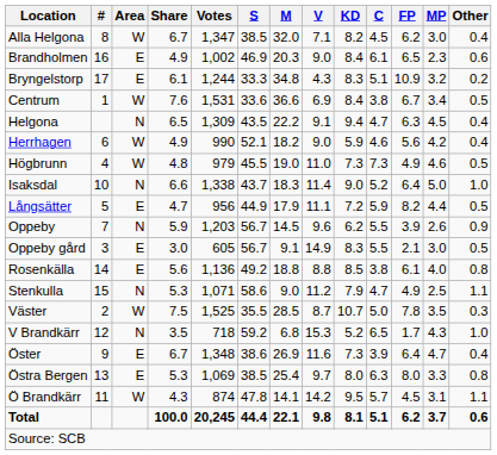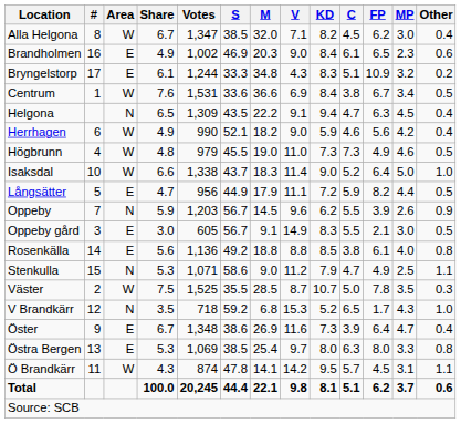Isaksdal | Area: N -> W
